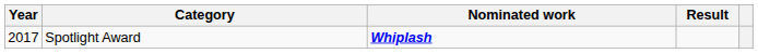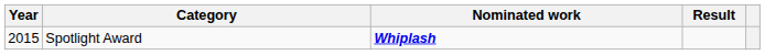Spotlight Award | Year: 2017 -> 2015
